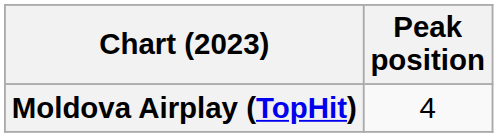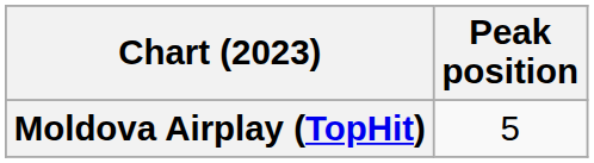Moldova Airplay (TopHit) | Peak position: 4 -> 5
